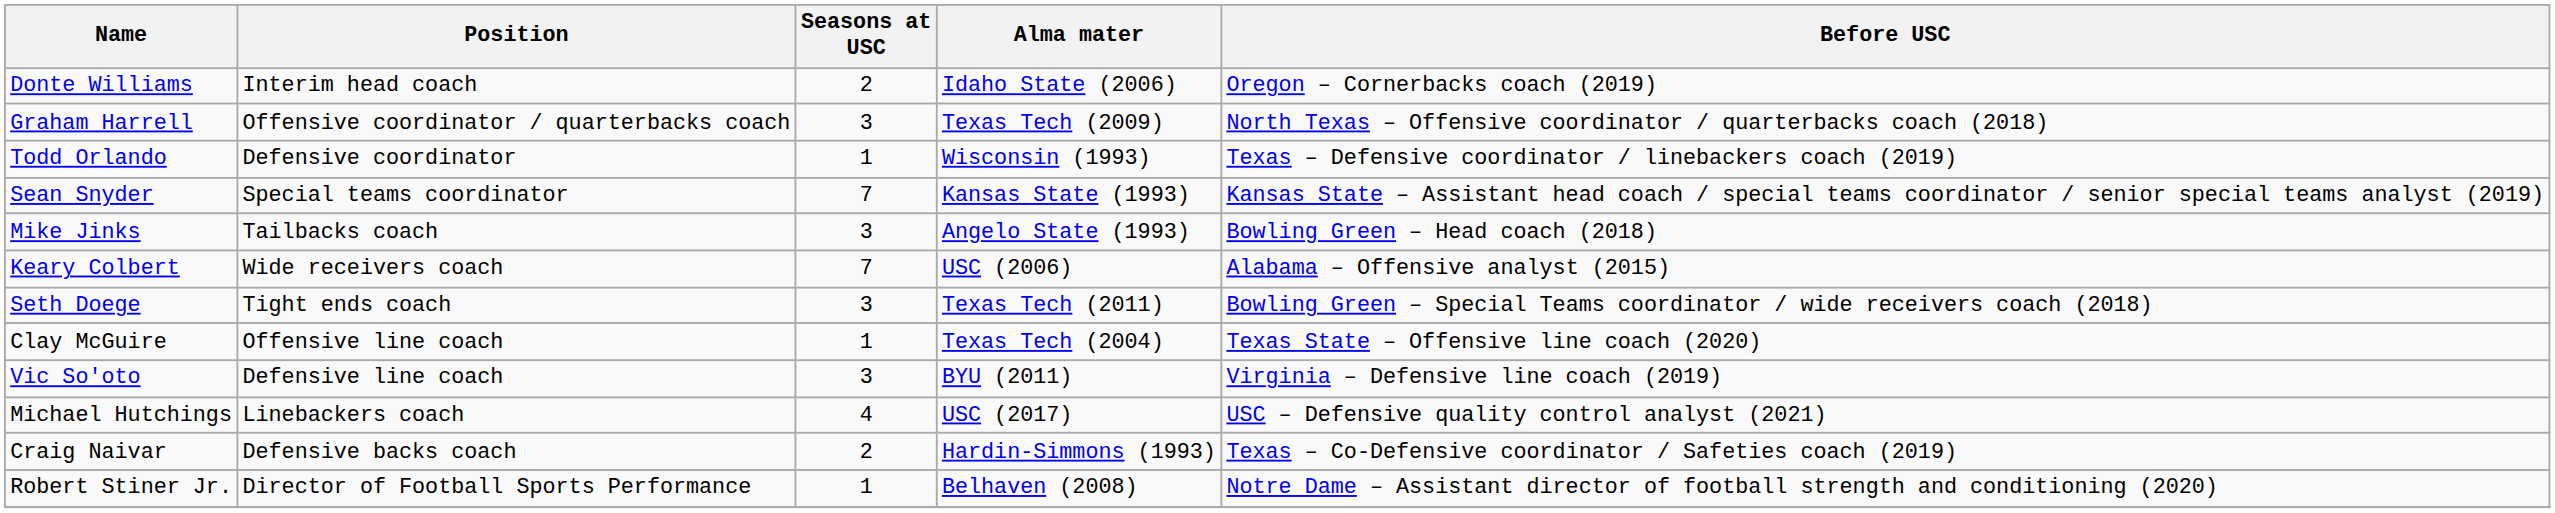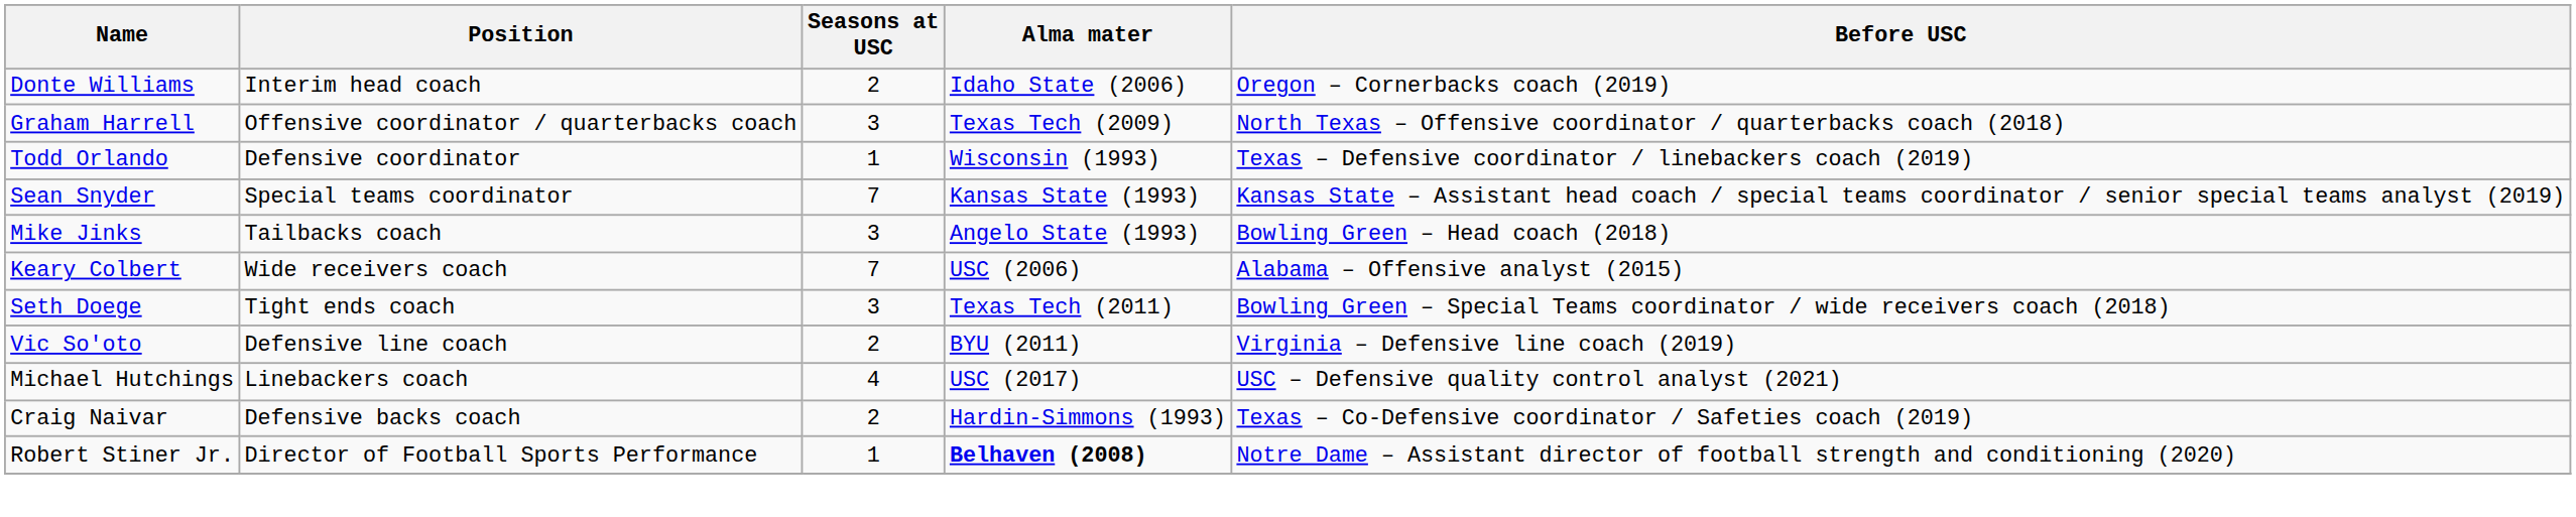- row: Clay McGuire | Offensive line coach | 1 | Texas Tech (2004) | Texas State – Offensive line coach (2020)
Vic So'oto | Seasons at USC: 3 -> 2
Robert Stiner Jr. | Alma mater: normal -> bold
